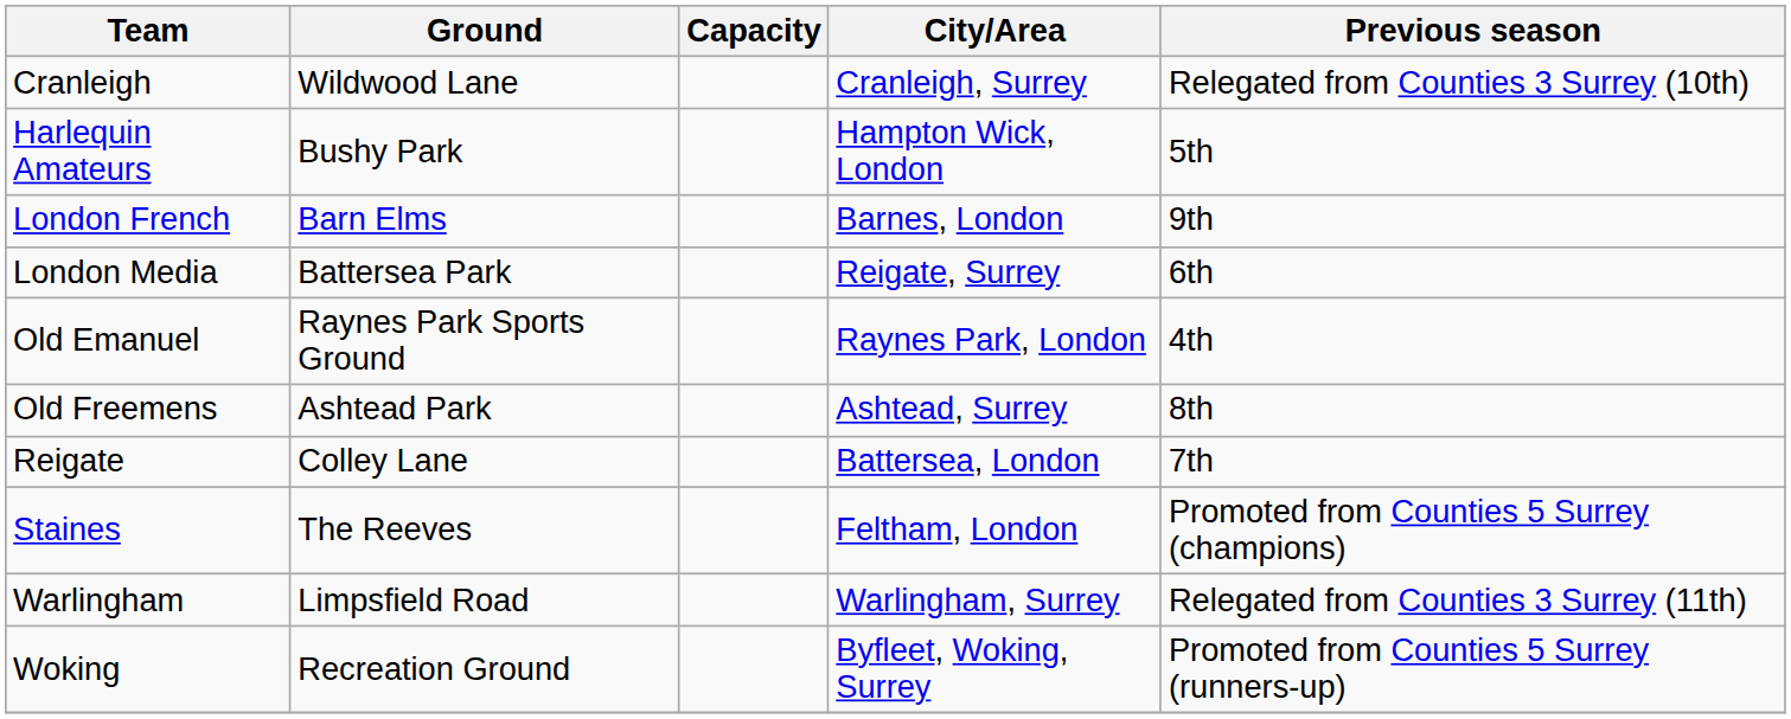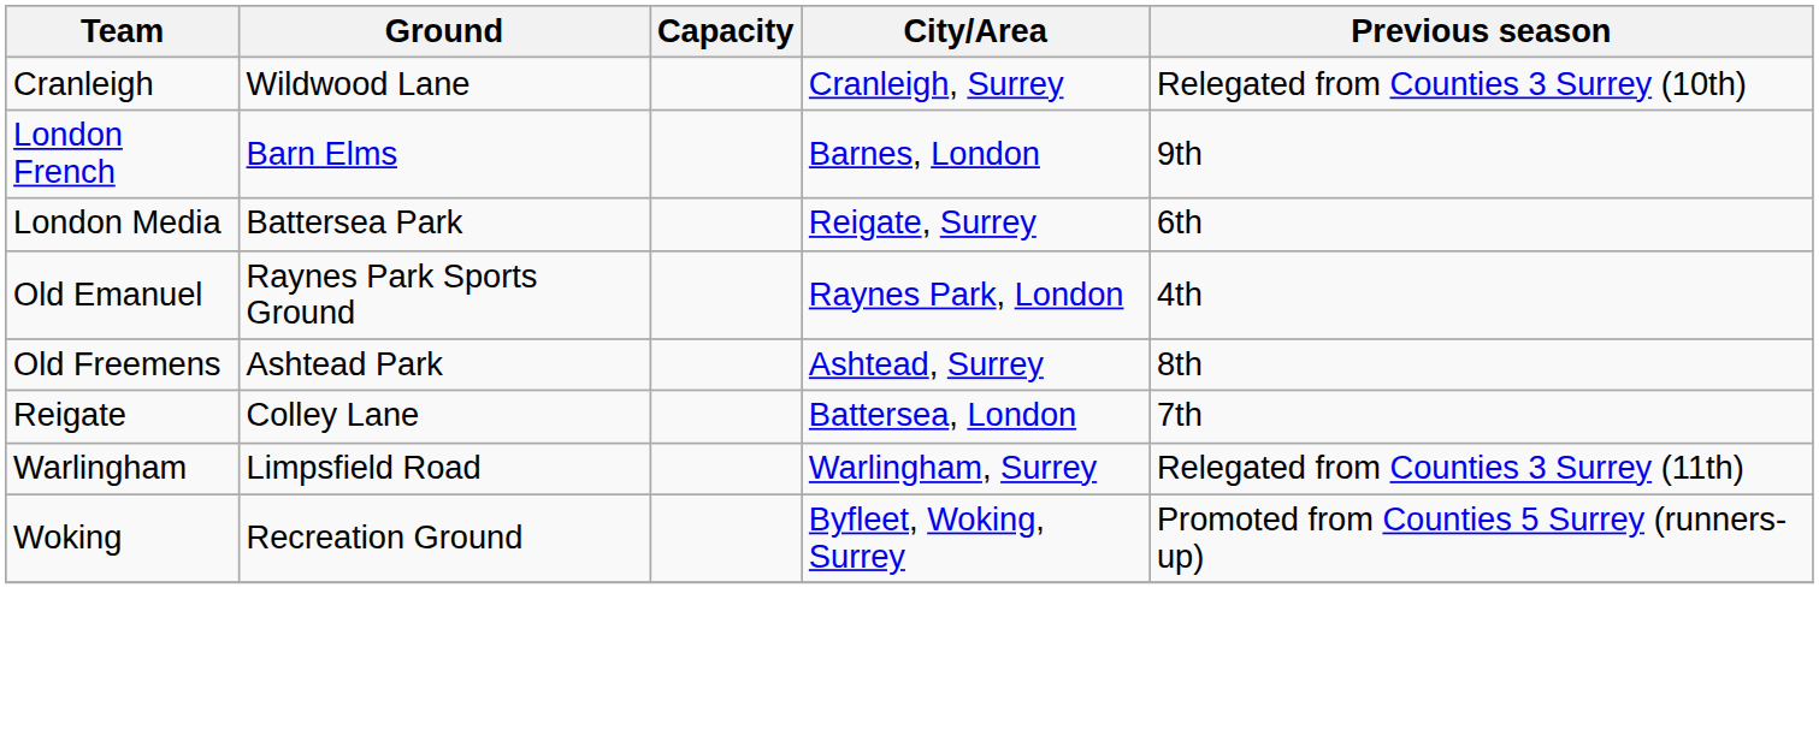- row: Harlequin Amateurs | Bushy Park | Hampton Wick, London | 5th
- row: Staines | The Reeves | Feltham, London | Promoted from Counties 5 Surrey (champions)
